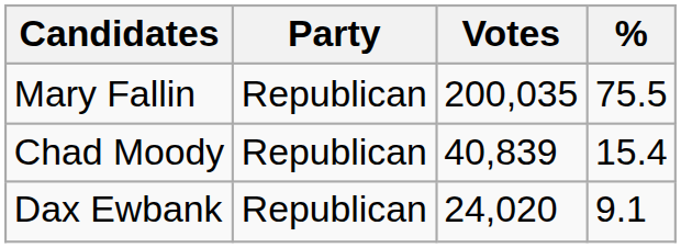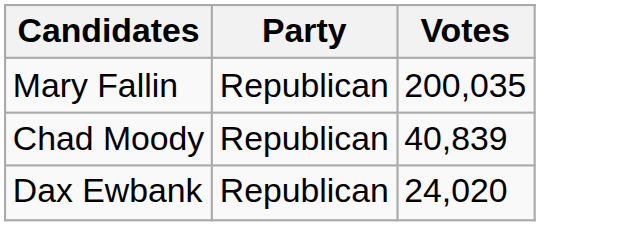- column: % | 75.5 | 15.4 | 9.1
